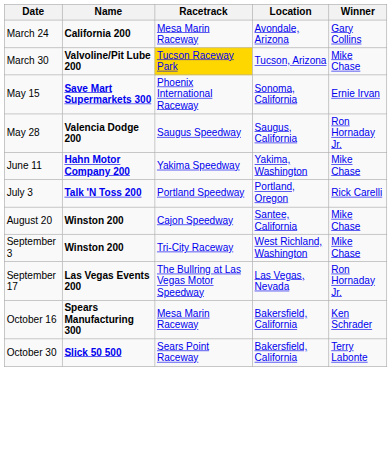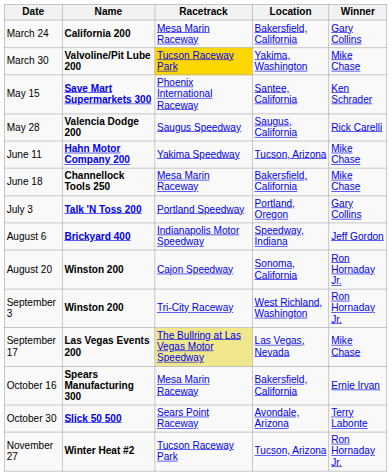March 24 | Location: Avondale, Arizona -> Bakersfield, California
March 30 | Location: Tucson, Arizona -> Yakima, Washington
May 15 | Location: Sonoma, California -> Santee, California
May 15 | Winner: Ernie Irvan -> Ken Schrader
May 28 | Winner: Ron Hornaday Jr. -> Rick Carelli
June 11 | Location: Yakima, Washington -> Tucson, Arizona
+ row: June 18 | Channellock Tools 250 | Mesa Marin Raceway | Bakersfield, California | Mike Chase
July 3 | Winner: Rick Carelli -> Gary Collins
+ row: August 6 | Brickyard 400 | Indianapolis Motor Speedway | Speedway, Indiana | Jeff Gordon
August 20 | Location: Santee, California -> Sonoma, California
August 20 | Winner: Mike Chase -> Ron Hornaday Jr.
September 3 | Winner: Mike Chase -> Ron Hornaday Jr.
September 17 | Racetrack: no background -> khaki background
September 17 | Winner: Ron Hornaday Jr. -> Mike Chase
October 16 | Winner: Ken Schrader -> Ernie Irvan
October 30 | Location: Bakersfield, California -> Avondale, Arizona
+ row: November 27 | Winter Heat #2 | Tucson Raceway Park | Tucson, Arizona | Ron Hornaday Jr.
